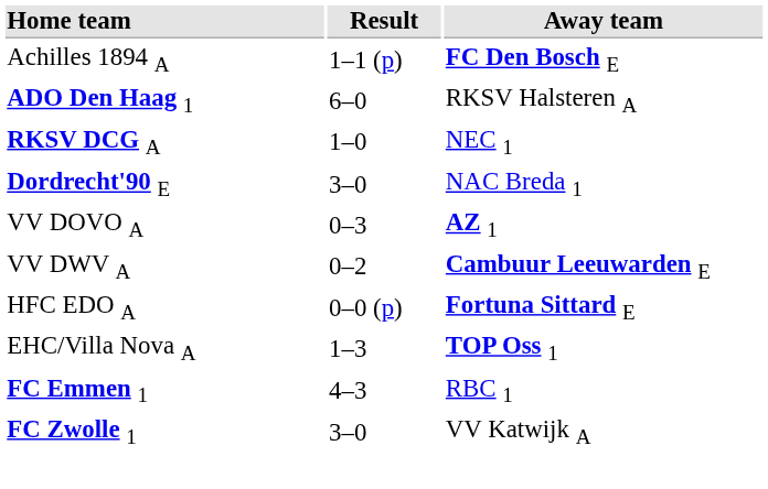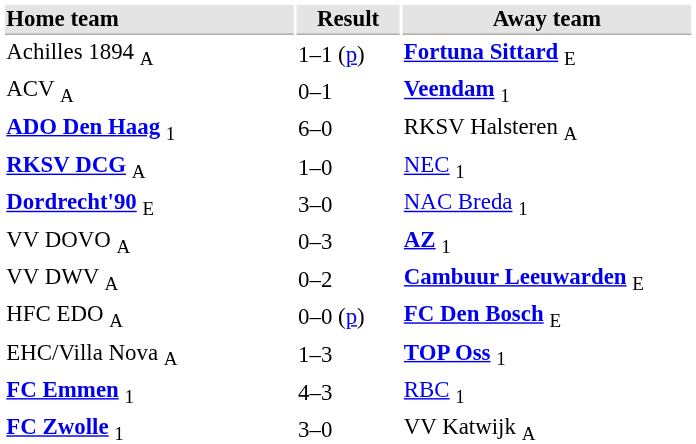Achilles 1894 A | Away team: FC Den Bosch E -> Fortuna Sittard E
+ row: ACV A | 0–1 | Veendam 1
HFC EDO A | Away team: Fortuna Sittard E -> FC Den Bosch E
